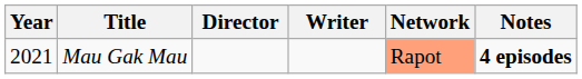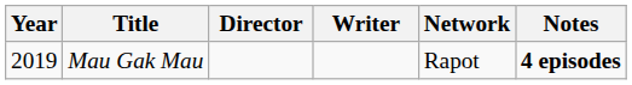Mau Gak Mau | Year: 2021 -> 2019
Mau Gak Mau | Network: lightsalmon background -> no background
